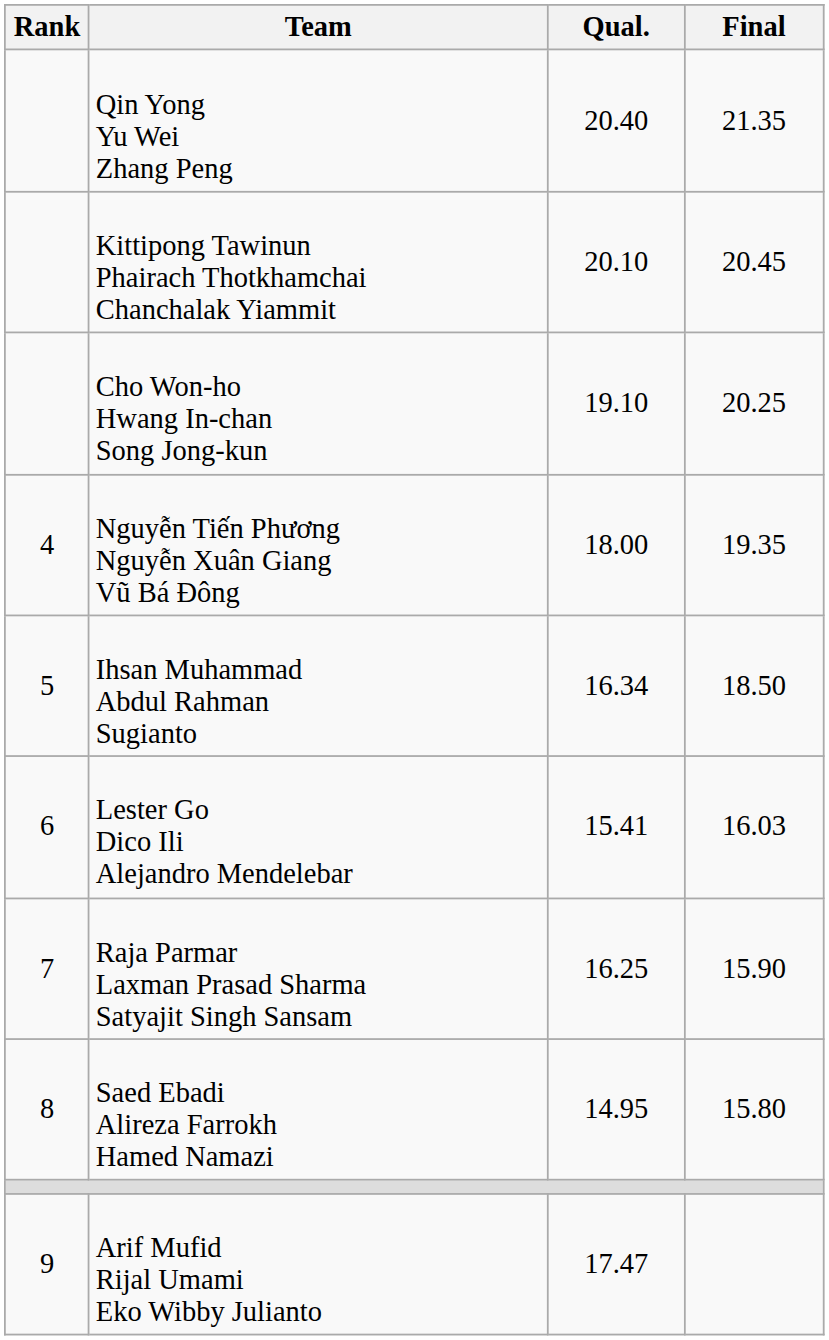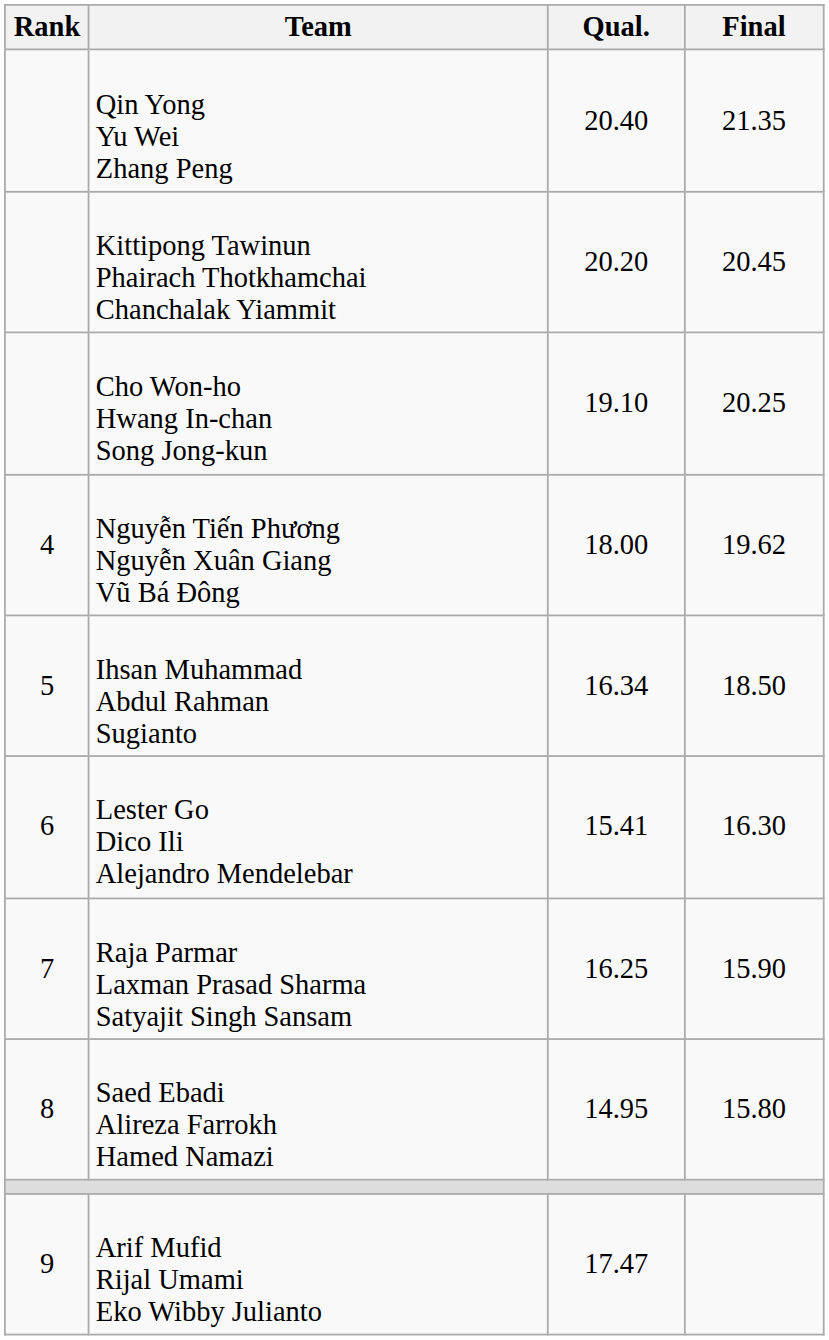Kittipong Tawinun Phairach Thotkhamchai Chanchalak Yiammit | Qual.: 20.10 -> 20.20
Nguyễn Tiến Phương Nguyễn Xuân Giang Vũ Bá Đông | Final: 19.35 -> 19.62
Lester Go Dico Ili Alejandro Mendelebar | Final: 16.03 -> 16.30
